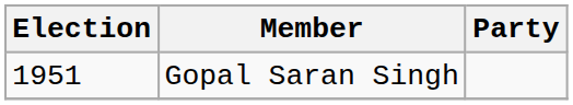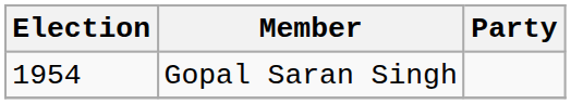Gopal Saran Singh | Election: 1951 -> 1954
